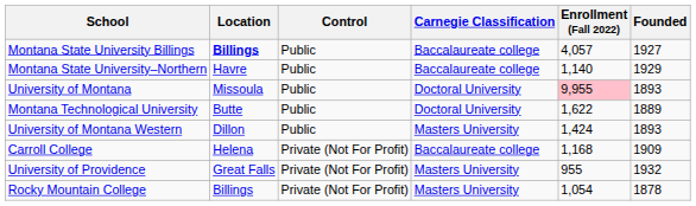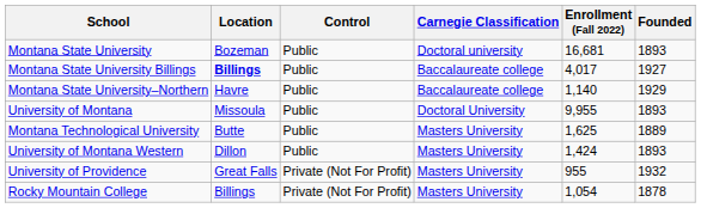+ row: Montana State University | Bozeman | Public | Doctoral university | 16,681 | 1893
Montana State University Billings | Enrollment (Fall 2022): 4,057 -> 4,017
University of Montana | Enrollment (Fall 2022): pink background -> no background
Montana Technological University | Carnegie Classification: Doctoral University -> Masters University
Montana Technological University | Enrollment (Fall 2022): 1,622 -> 1,625
- row: Carroll College | Helena | Private (Not For Profit) | Baccalaureate college | 1,168 | 1909
